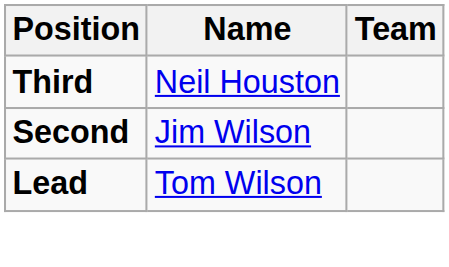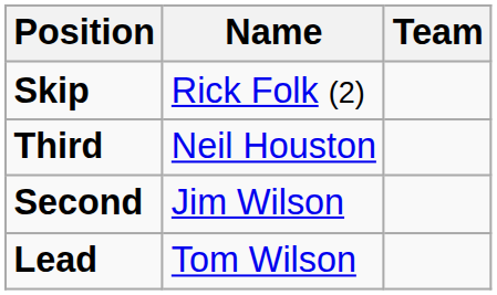+ row: Skip | Rick Folk (2)
